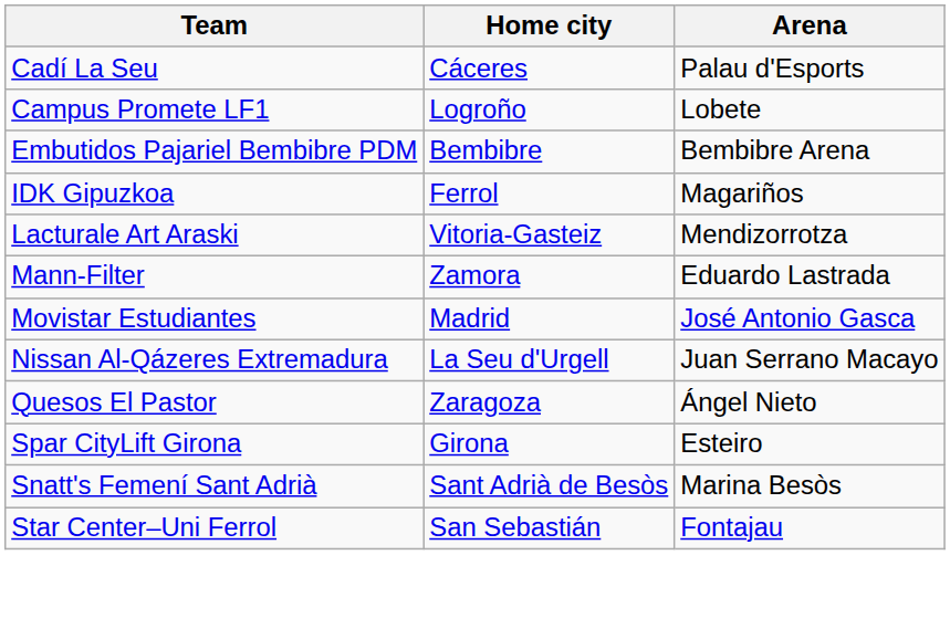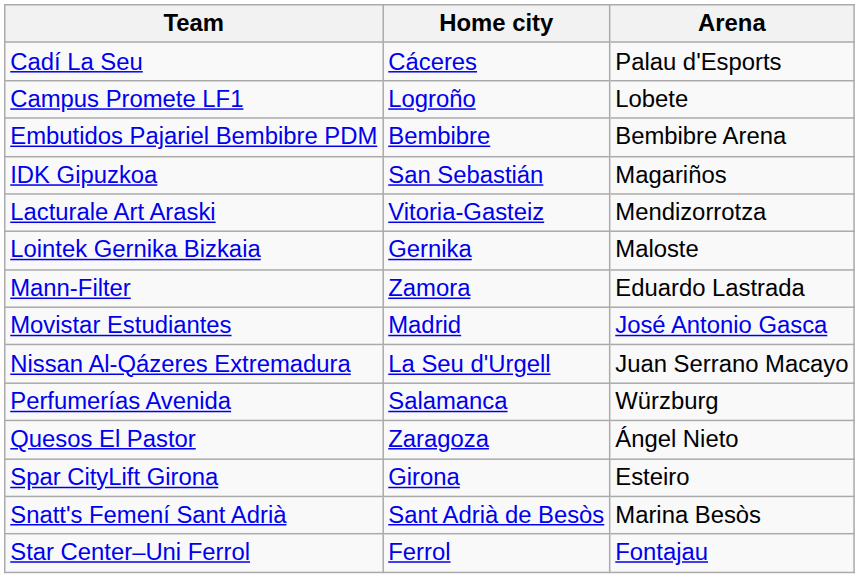IDK Gipuzkoa | Home city: Ferrol -> San Sebastián
+ row: Lointek Gernika Bizkaia | Gernika | Maloste
+ row: Perfumerías Avenida | Salamanca | Würzburg
Star Center–Uni Ferrol | Home city: San Sebastián -> Ferrol
